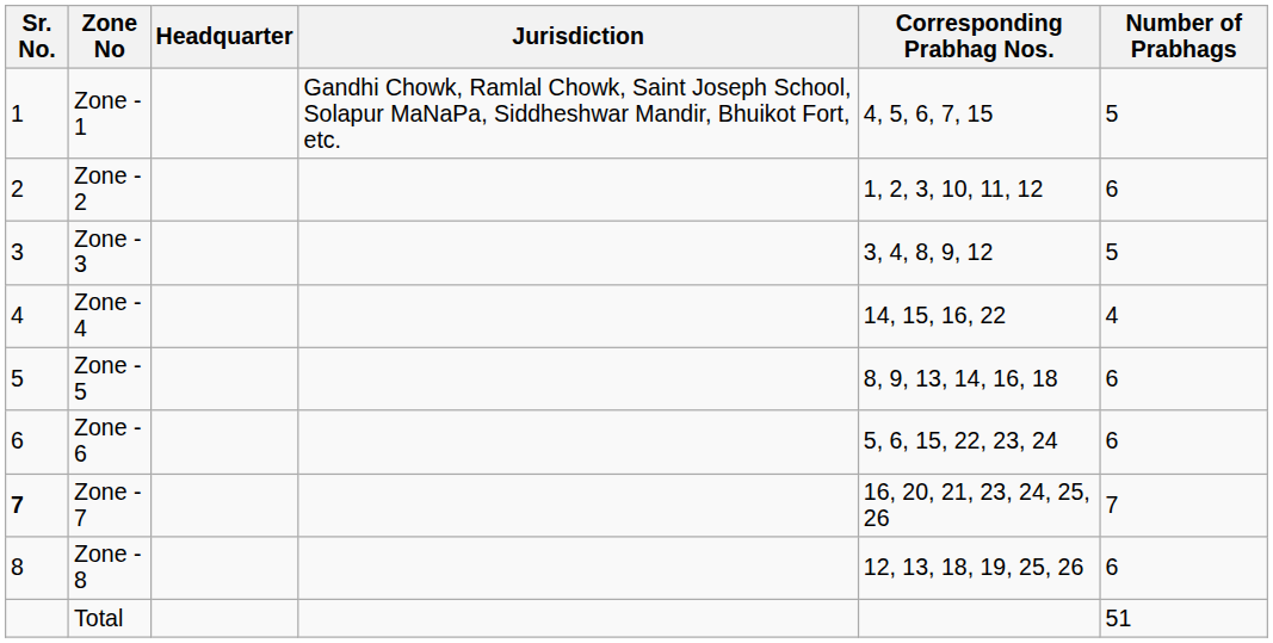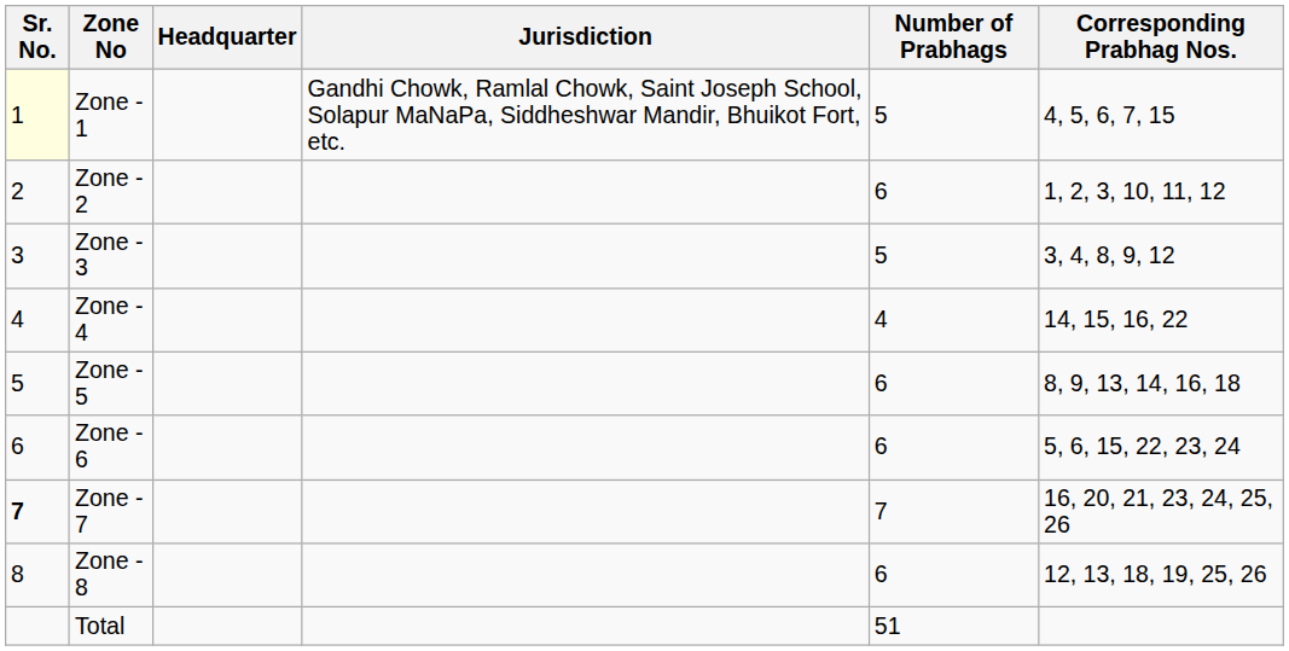columns swapped: Number of Prabhags <-> Corresponding Prabhag Nos.
Zone - 1 | Sr. No.: no background -> lightyellow background
